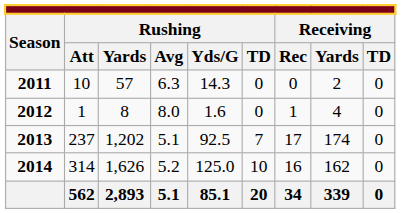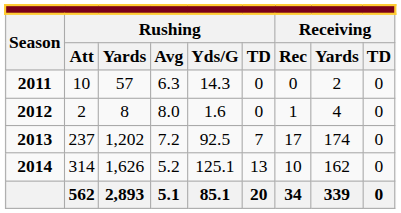2012 | column 2: 1 -> 2
2013 | column 4: 5.1 -> 7.2
2014 | column 5: 125.0 -> 125.1
2014 | column 6: 10 -> 13
2014 | column 7: 16 -> 10
